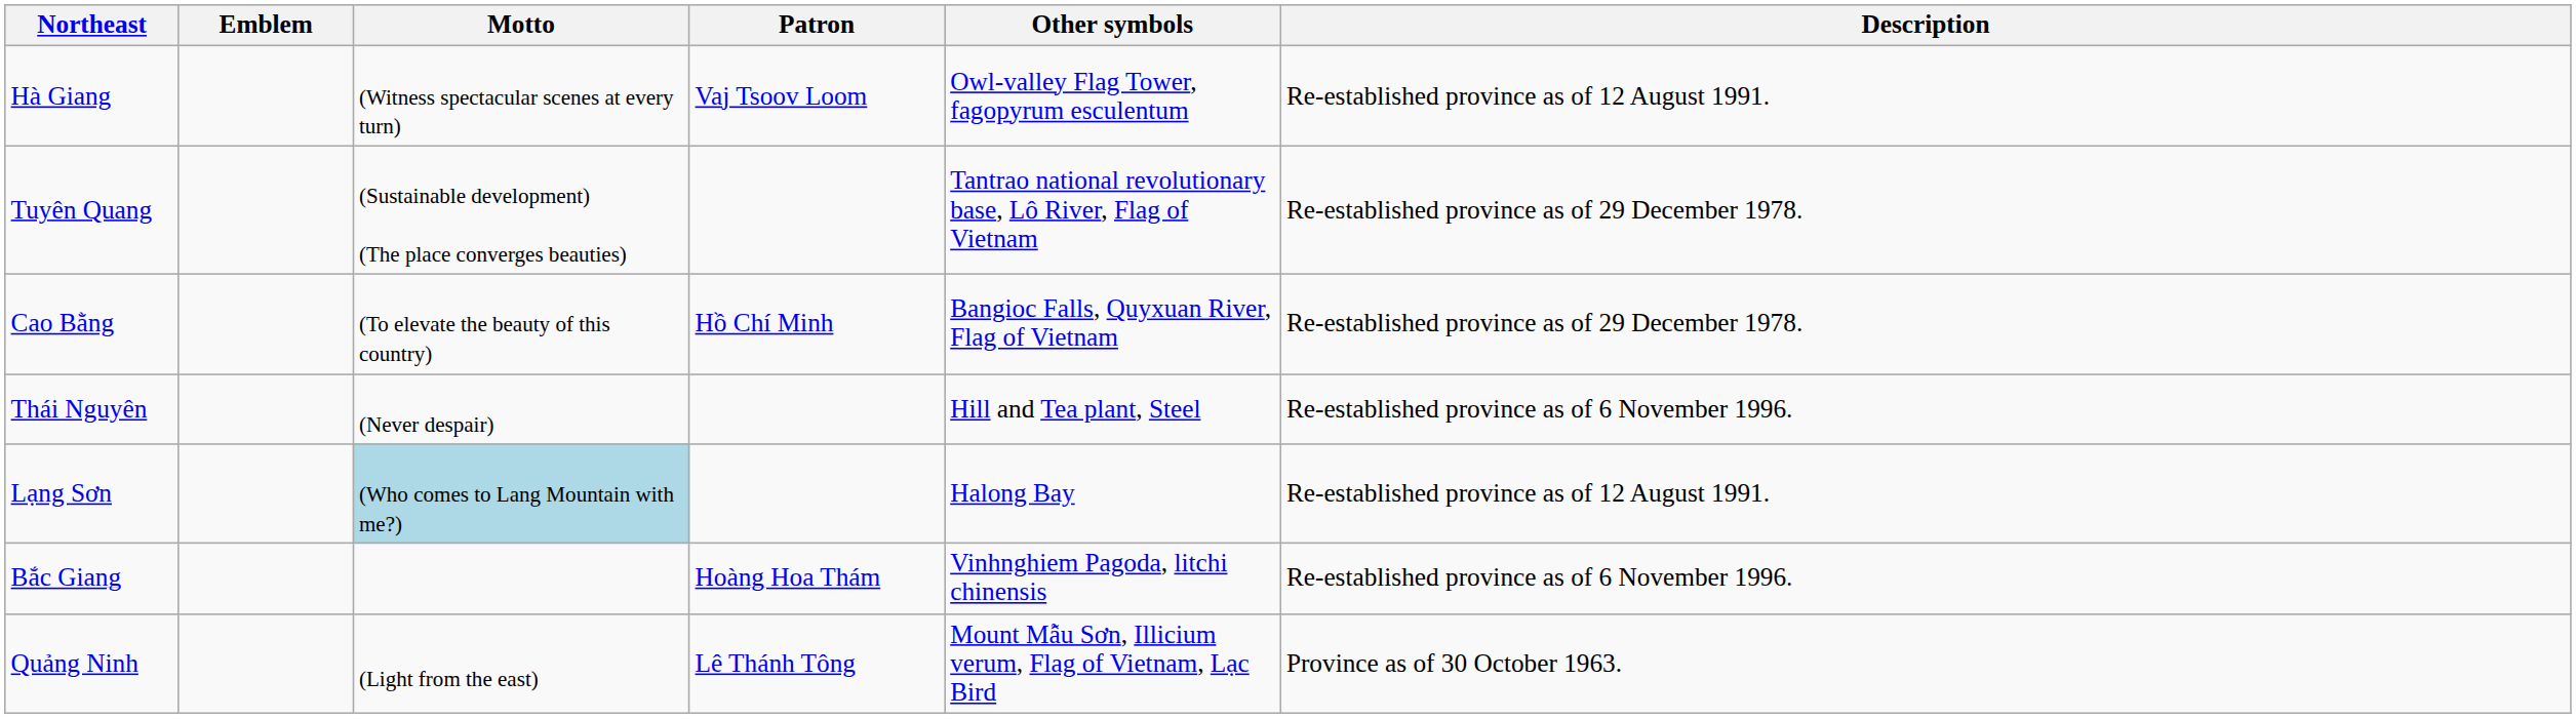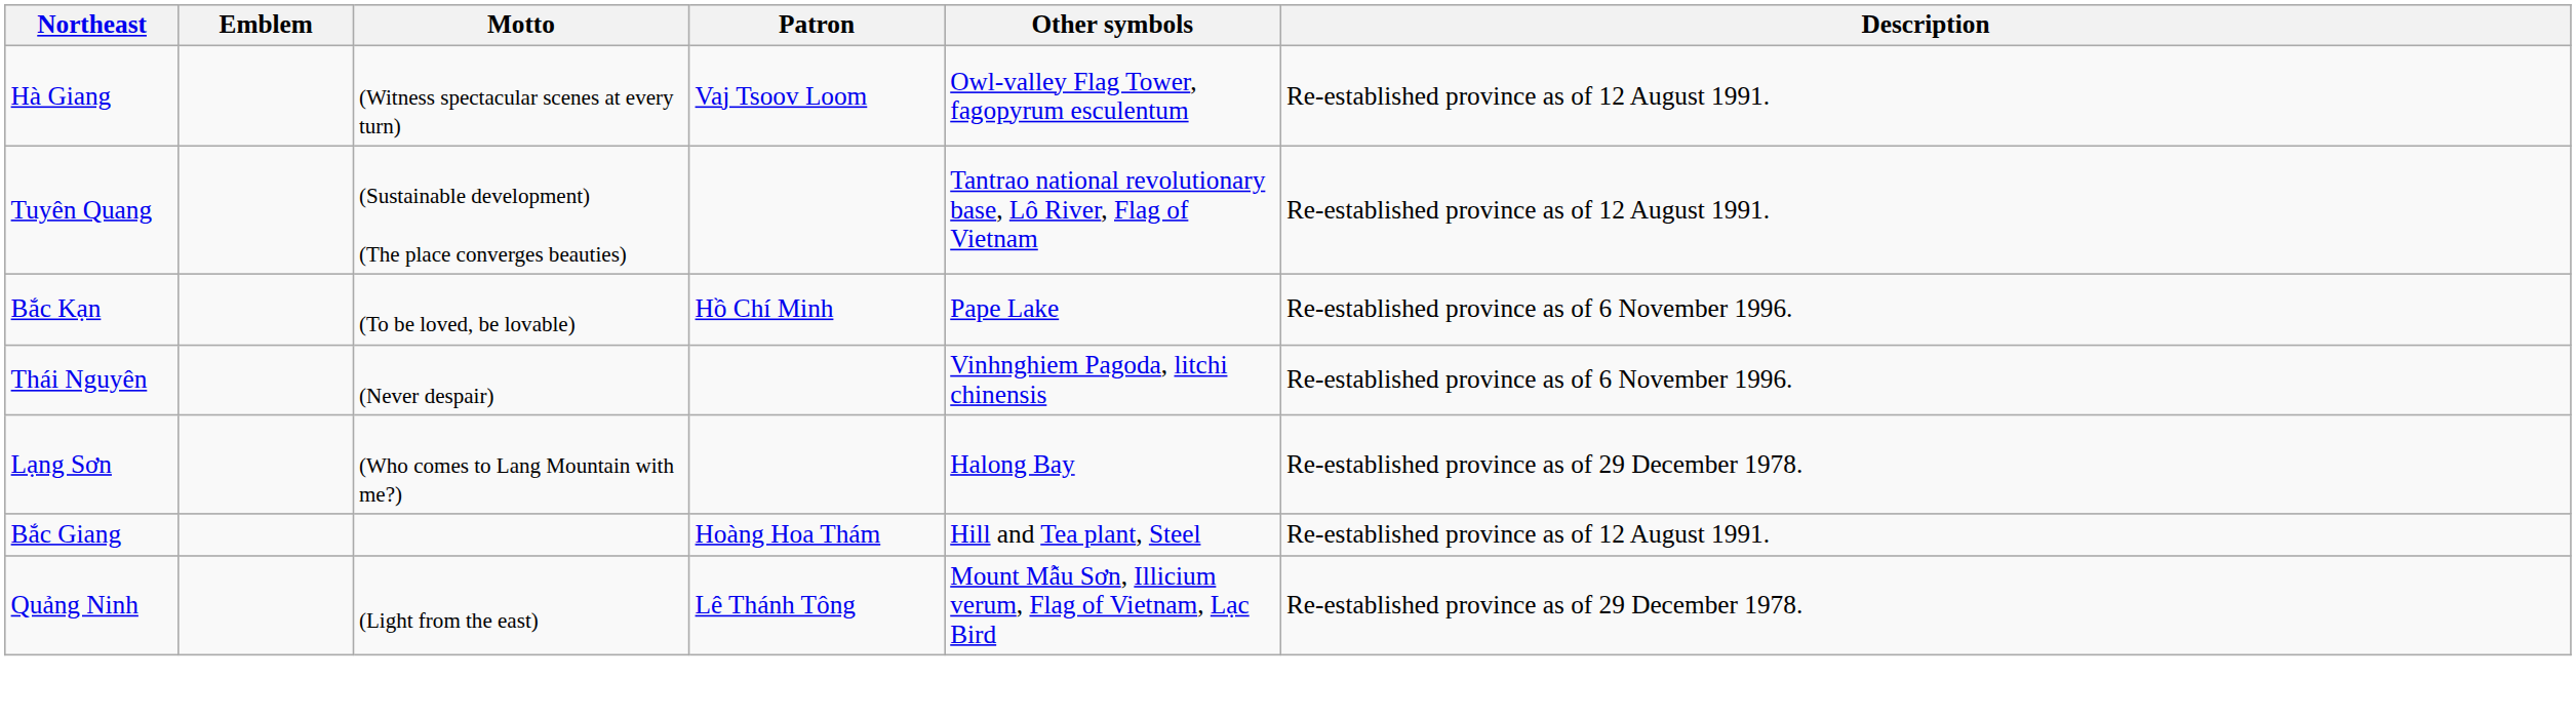Tuyên Quang | Description: Re-established province as of 29 December 1978. -> Re-established province as of 12 August 1991.
- row: Cao Bằng | (To elevate the beauty of this country) | Hồ Chí Minh | Bangioc Falls, Quyxuan River, Flag of Vietnam | Re-established province as of 29 December 1978.
+ row: Bắc Kạn | (To be loved, be lovable) | Hồ Chí Minh | Pape Lake | Re-established province as of 6 November 1996.
Thái Nguyên | Other symbols: Hill and Tea plant, Steel -> Vinhnghiem Pagoda, litchi chinensis
Lạng Sơn | Motto: lightblue background -> no background
Lạng Sơn | Description: Re-established province as of 12 August 1991. -> Re-established province as of 29 December 1978.
Bắc Giang | Other symbols: Vinhnghiem Pagoda, litchi chinensis -> Hill and Tea plant, Steel
Bắc Giang | Description: Re-established province as of 6 November 1996. -> Re-established province as of 12 August 1991.
Quảng Ninh | Description: Province as of 30 October 1963. -> Re-established province as of 29 December 1978.
